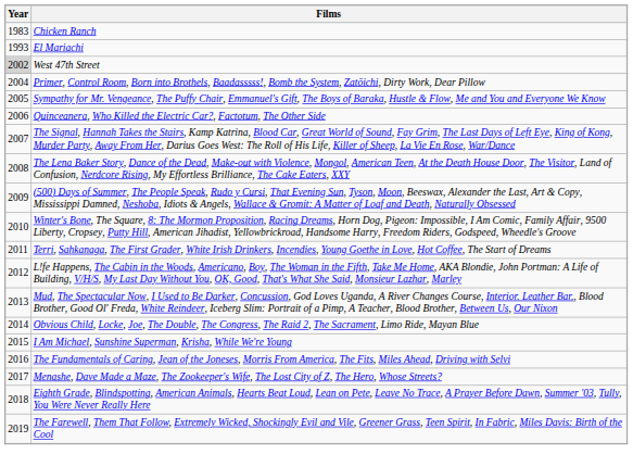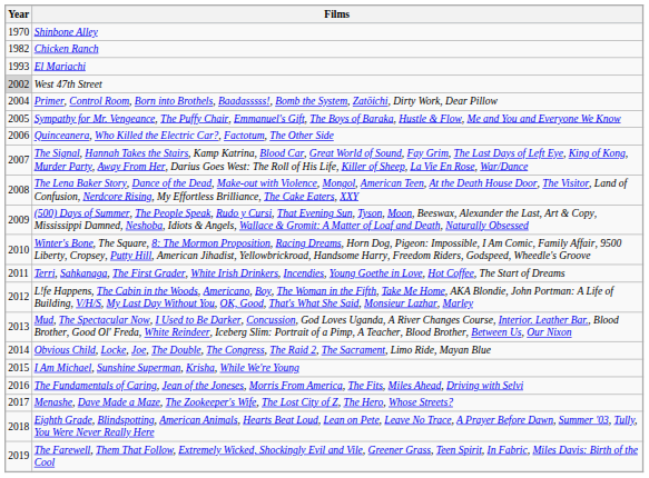+ row: 1970 | Shinbone Alley
Chicken Ranch | Year: 1983 -> 1982
